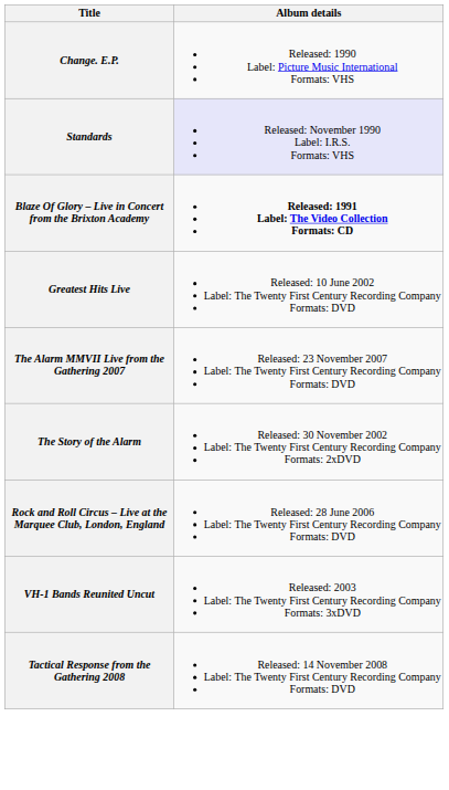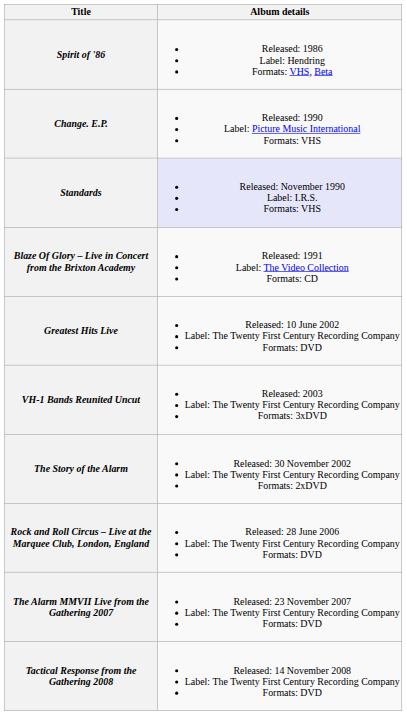+ row: Spirit of '86 | Released: 1986 Label: Hendring Formats: VHS, Beta
Blaze Of Glory – Live in Concert from the Brixton Academy | Album details: bold -> normal
rows swapped: VH-1 Bands Reunited Uncut <-> The Alarm MMVII Live from the Gathering 2007
